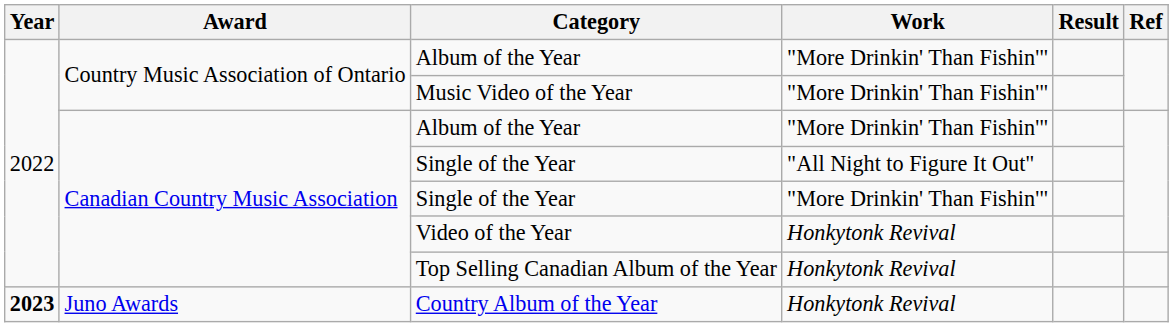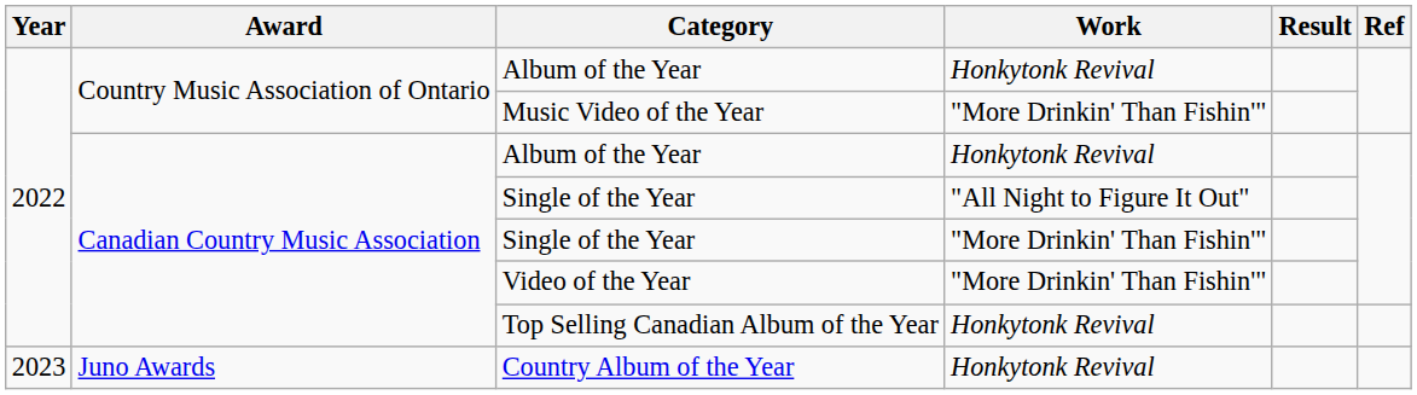Country Music Association of Ontario / Album of the Year | Work: "More Drinkin' Than Fishin'" -> Honkytonk Revival
Canadian Country Music Association / Album of the Year | Work: "More Drinkin' Than Fishin'" -> Honkytonk Revival
Video of the Year | Work: Honkytonk Revival -> "More Drinkin' Than Fishin'"
Country Album of the Year | Year: bold -> normal
